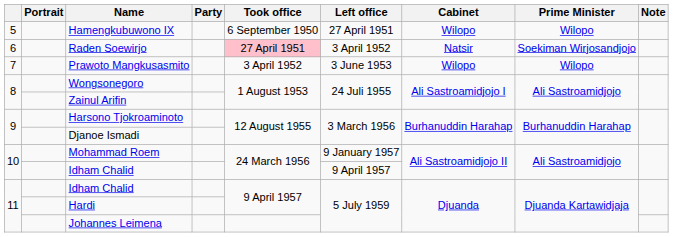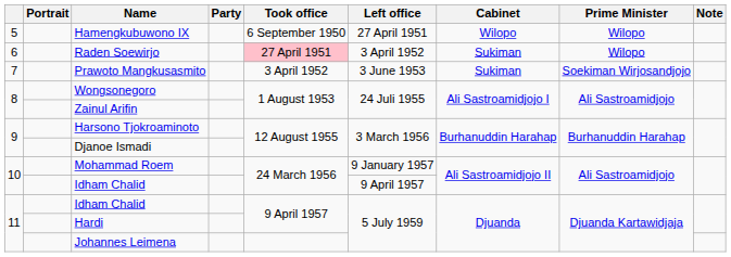Raden Soewirjo | Cabinet: Natsir -> Sukiman
Raden Soewirjo | Prime Minister: Soekiman Wirjosandjojo -> Wilopo
Prawoto Mangkusasmito | Cabinet: Wilopo -> Sukiman
Prawoto Mangkusasmito | Prime Minister: Wilopo -> Soekiman Wirjosandjojo
